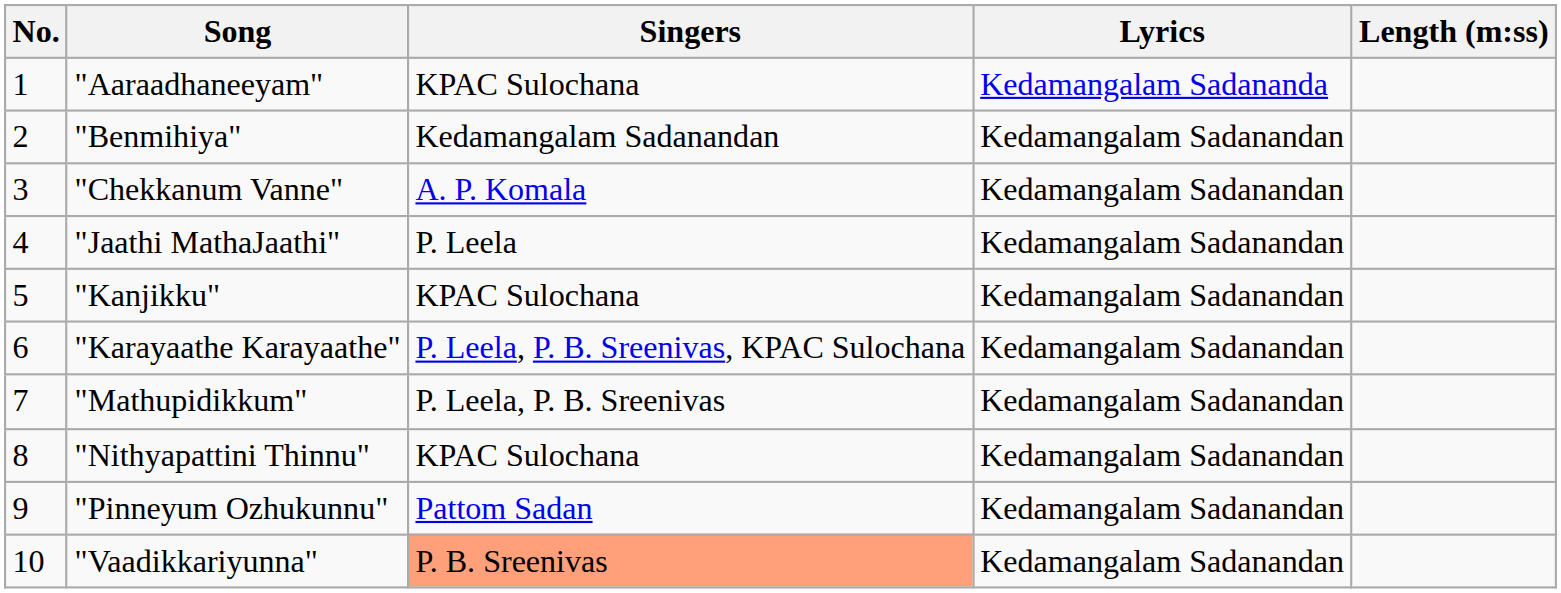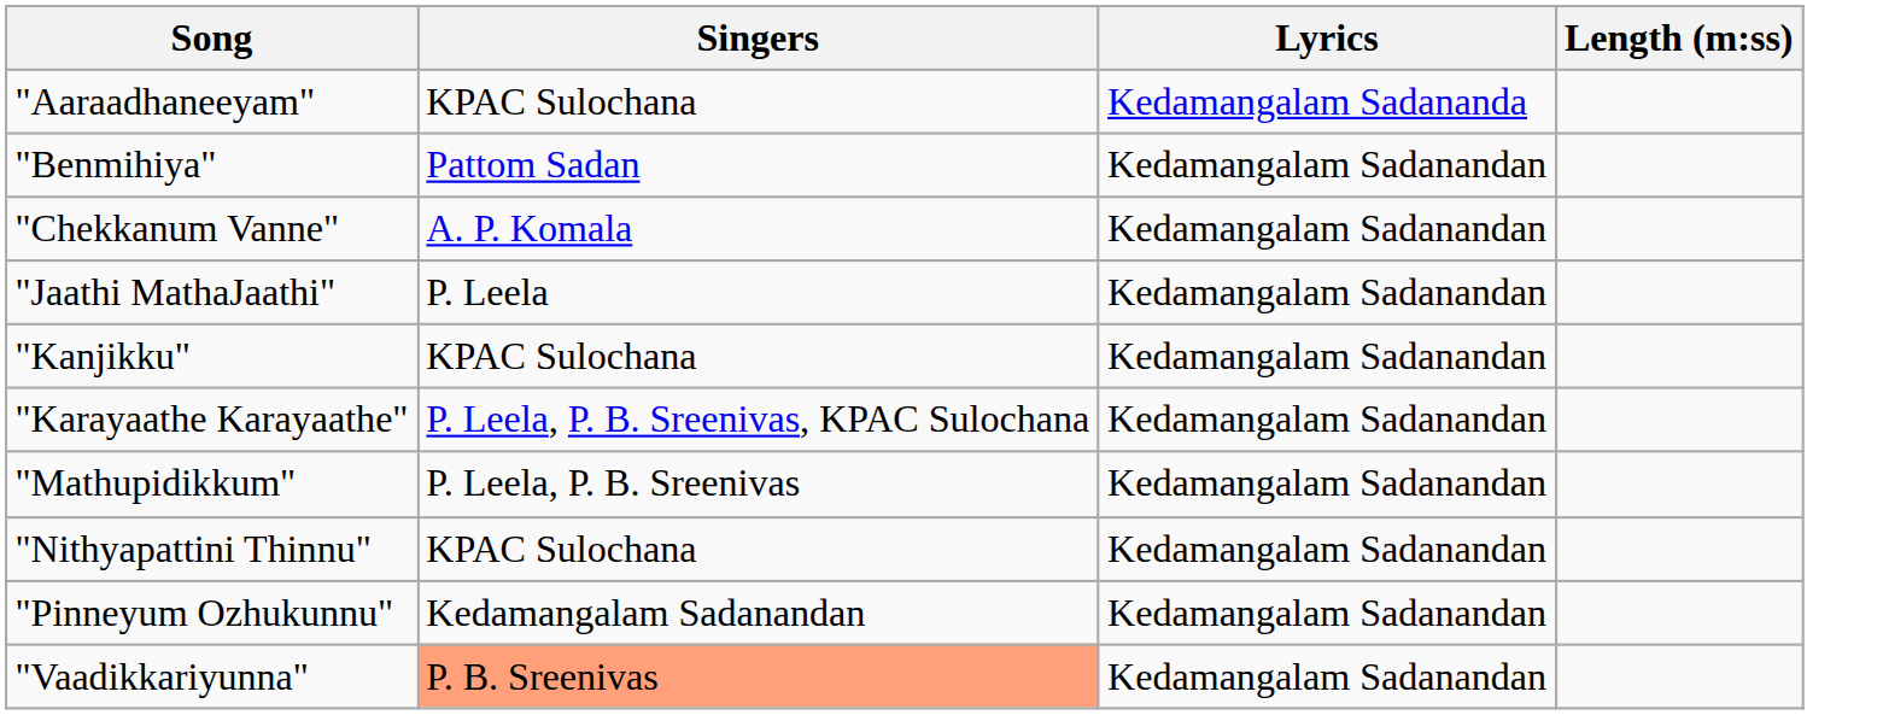- column: No. | 1 | 2 | 3 | 4 | 5 | 6 | 7 | 8 | 9 | 10
"Benmihiya" | Singers: Kedamangalam Sadanandan -> Pattom Sadan
"Pinneyum Ozhukunnu" | Singers: Pattom Sadan -> Kedamangalam Sadanandan
